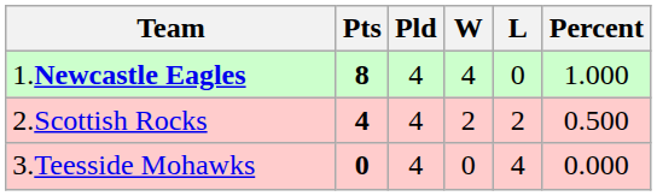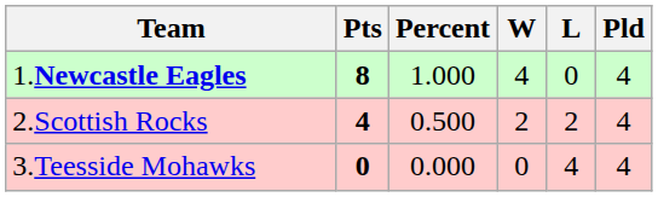columns swapped: Pld <-> Percent
